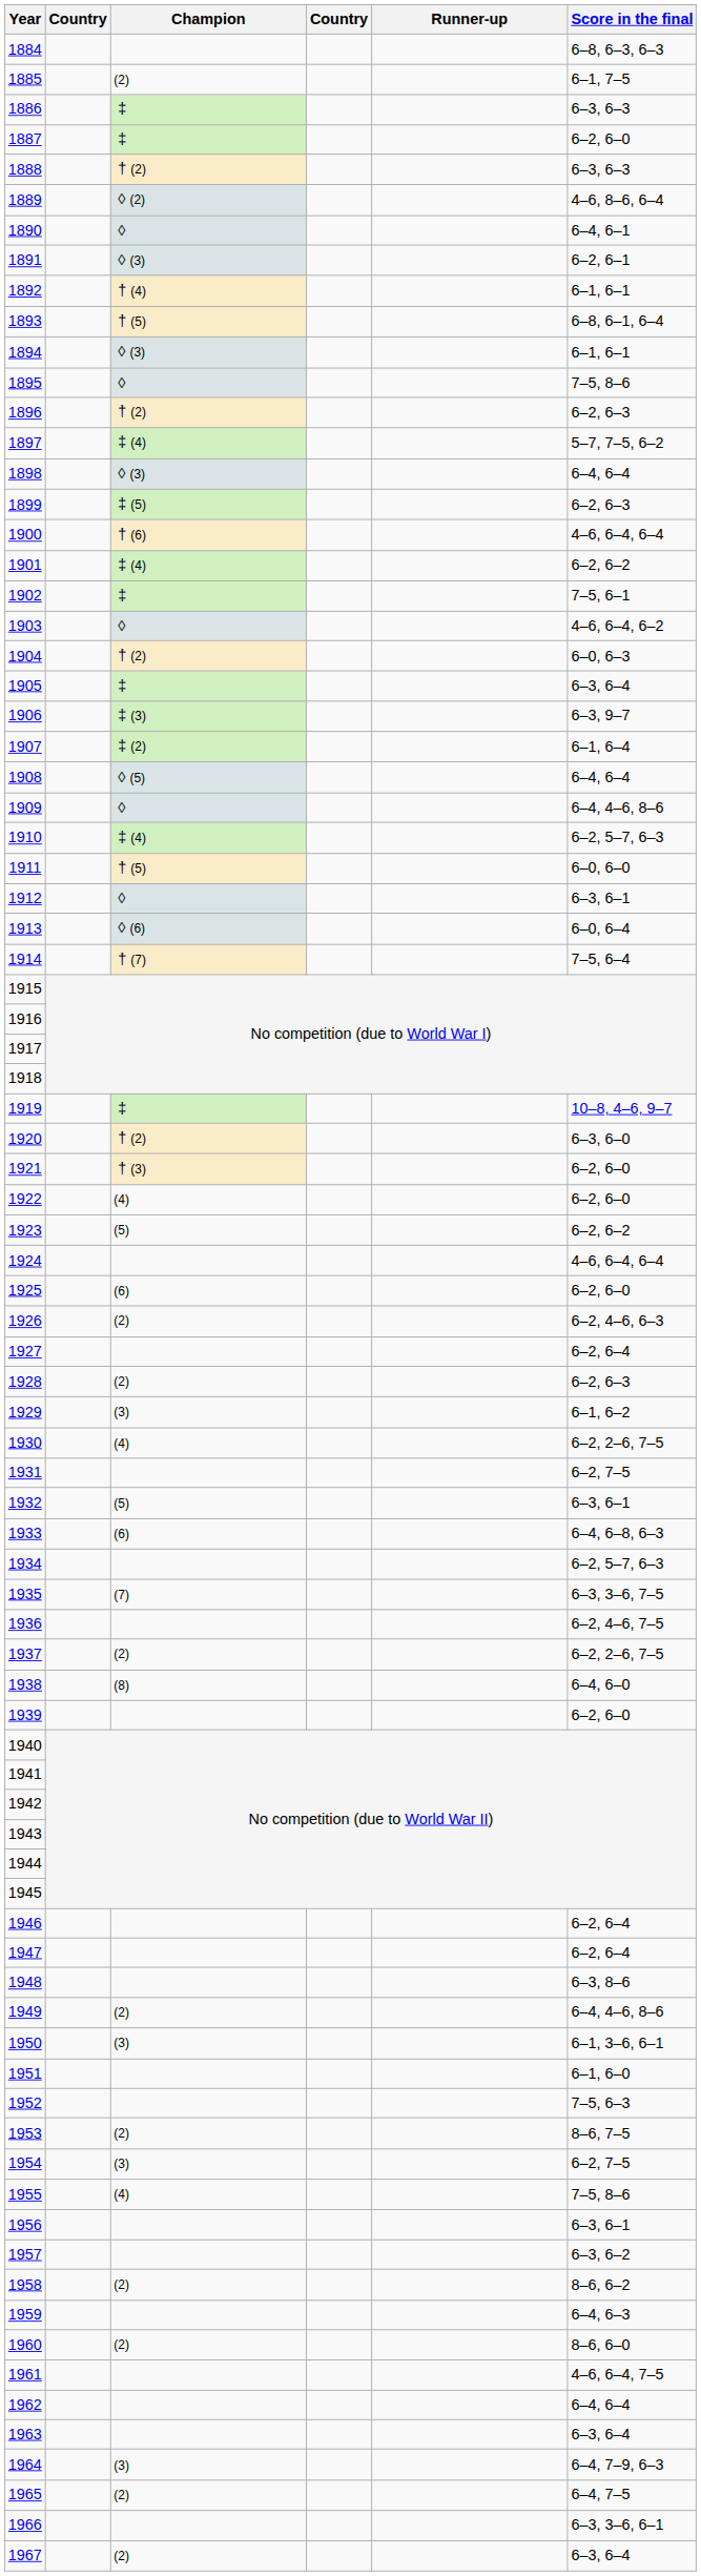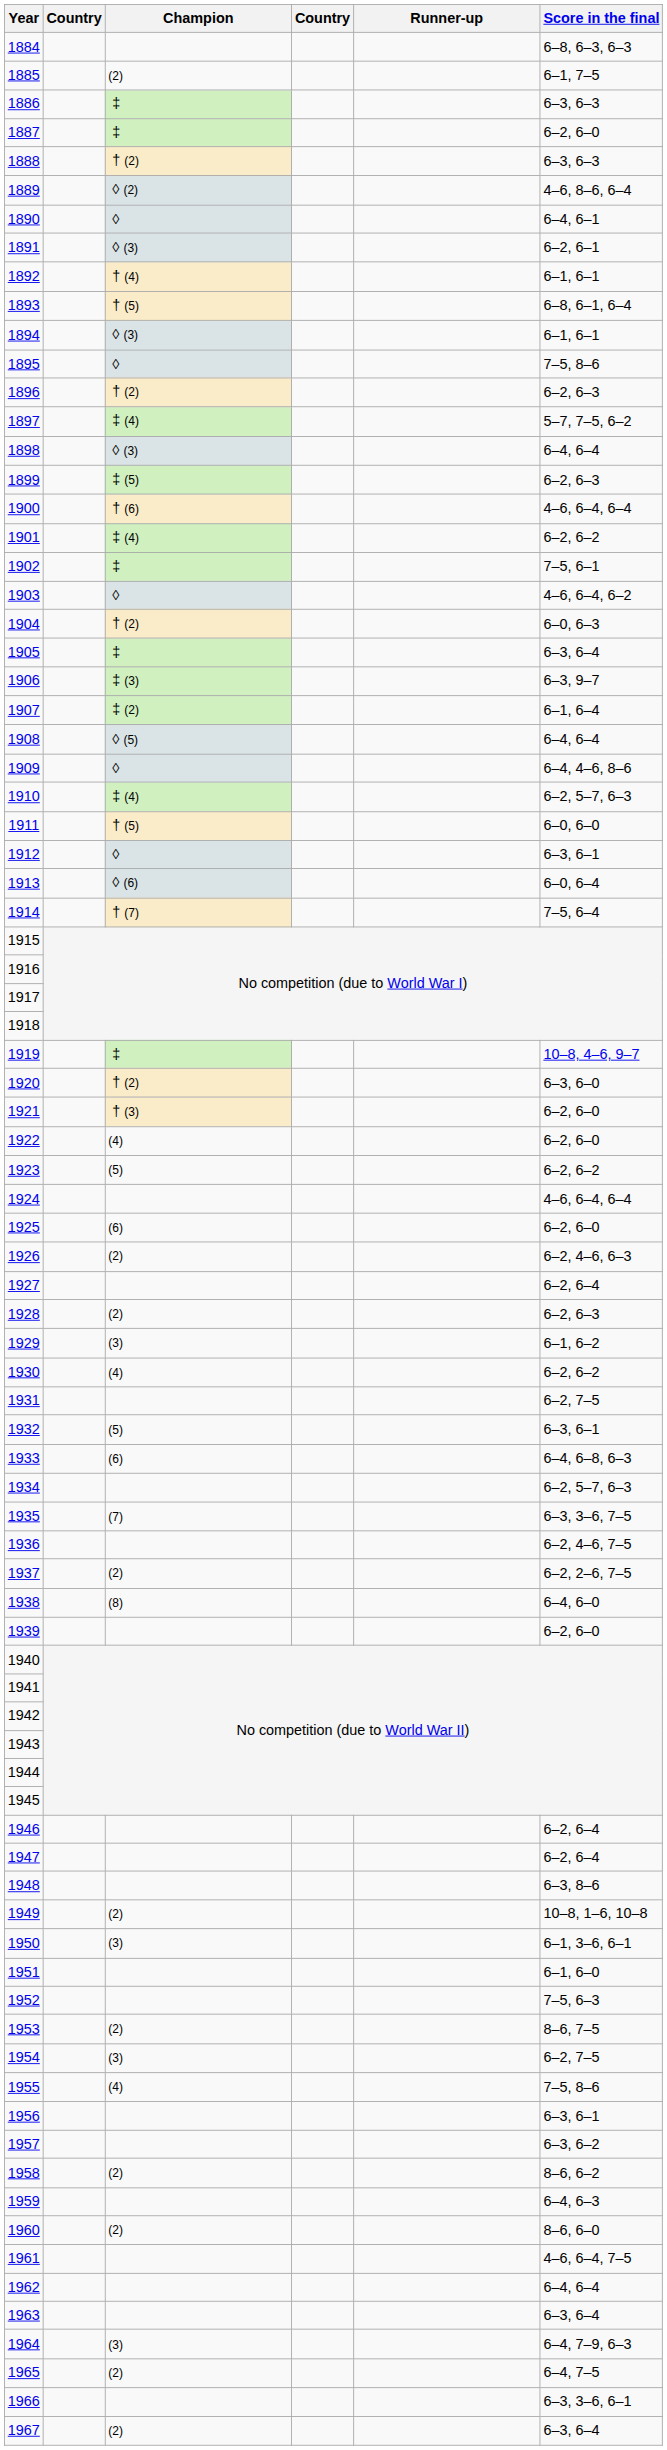1930 | Score in the final: 6–2, 2–6, 7–5 -> 6–2, 6–2
1949 | Score in the final: 6–4, 4–6, 8–6 -> 10–8, 1–6, 10–8
